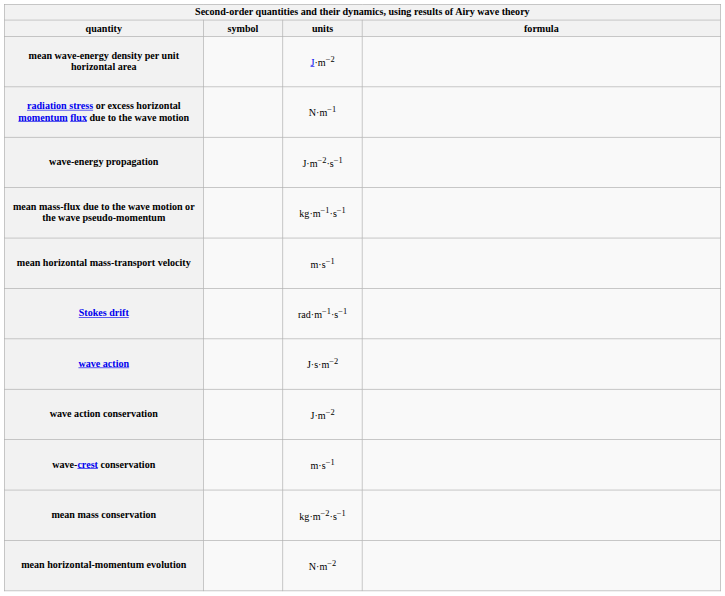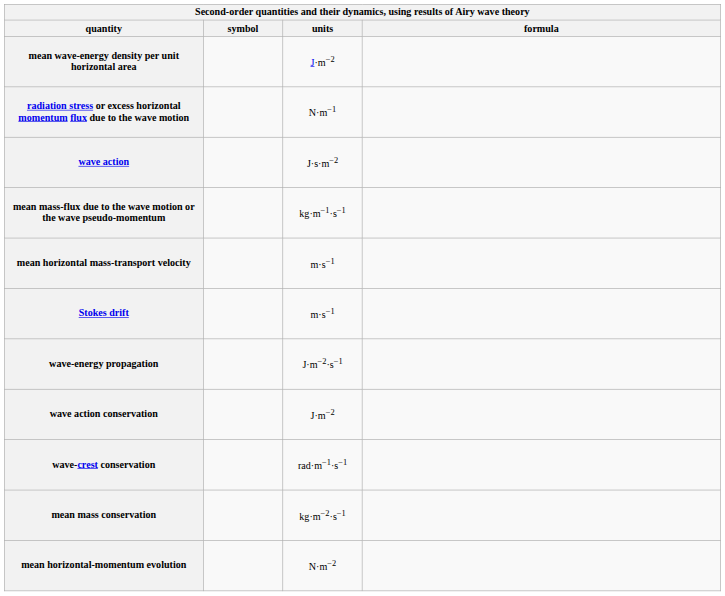rows swapped: wave action <-> wave-energy propagation
Stokes drift | units: rad·m−1·s−1 -> m·s−1
wave-crest conservation | units: m·s−1 -> rad·m−1·s−1
